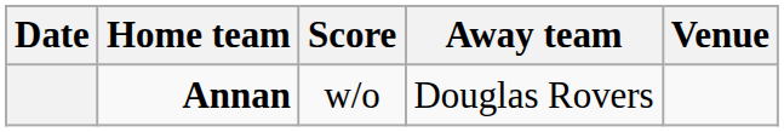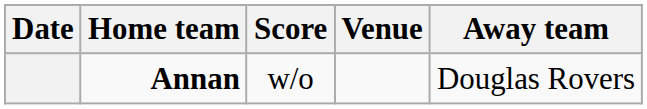columns swapped: Away team <-> Venue
